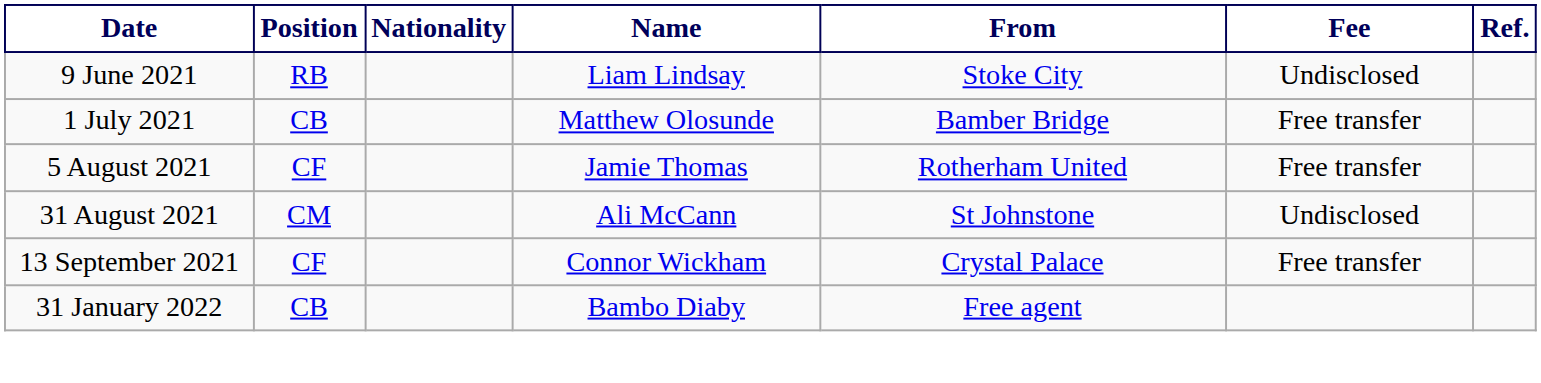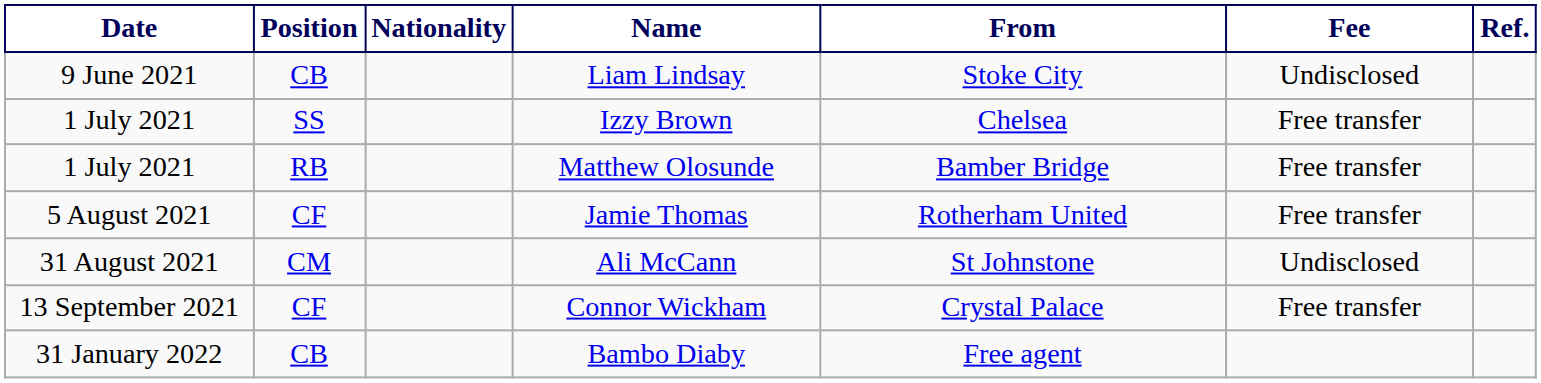Liam Lindsay | Position: RB -> CB
+ row: 1 July 2021 | SS | Izzy Brown | Chelsea | Free transfer
Matthew Olosunde | Position: CB -> RB
